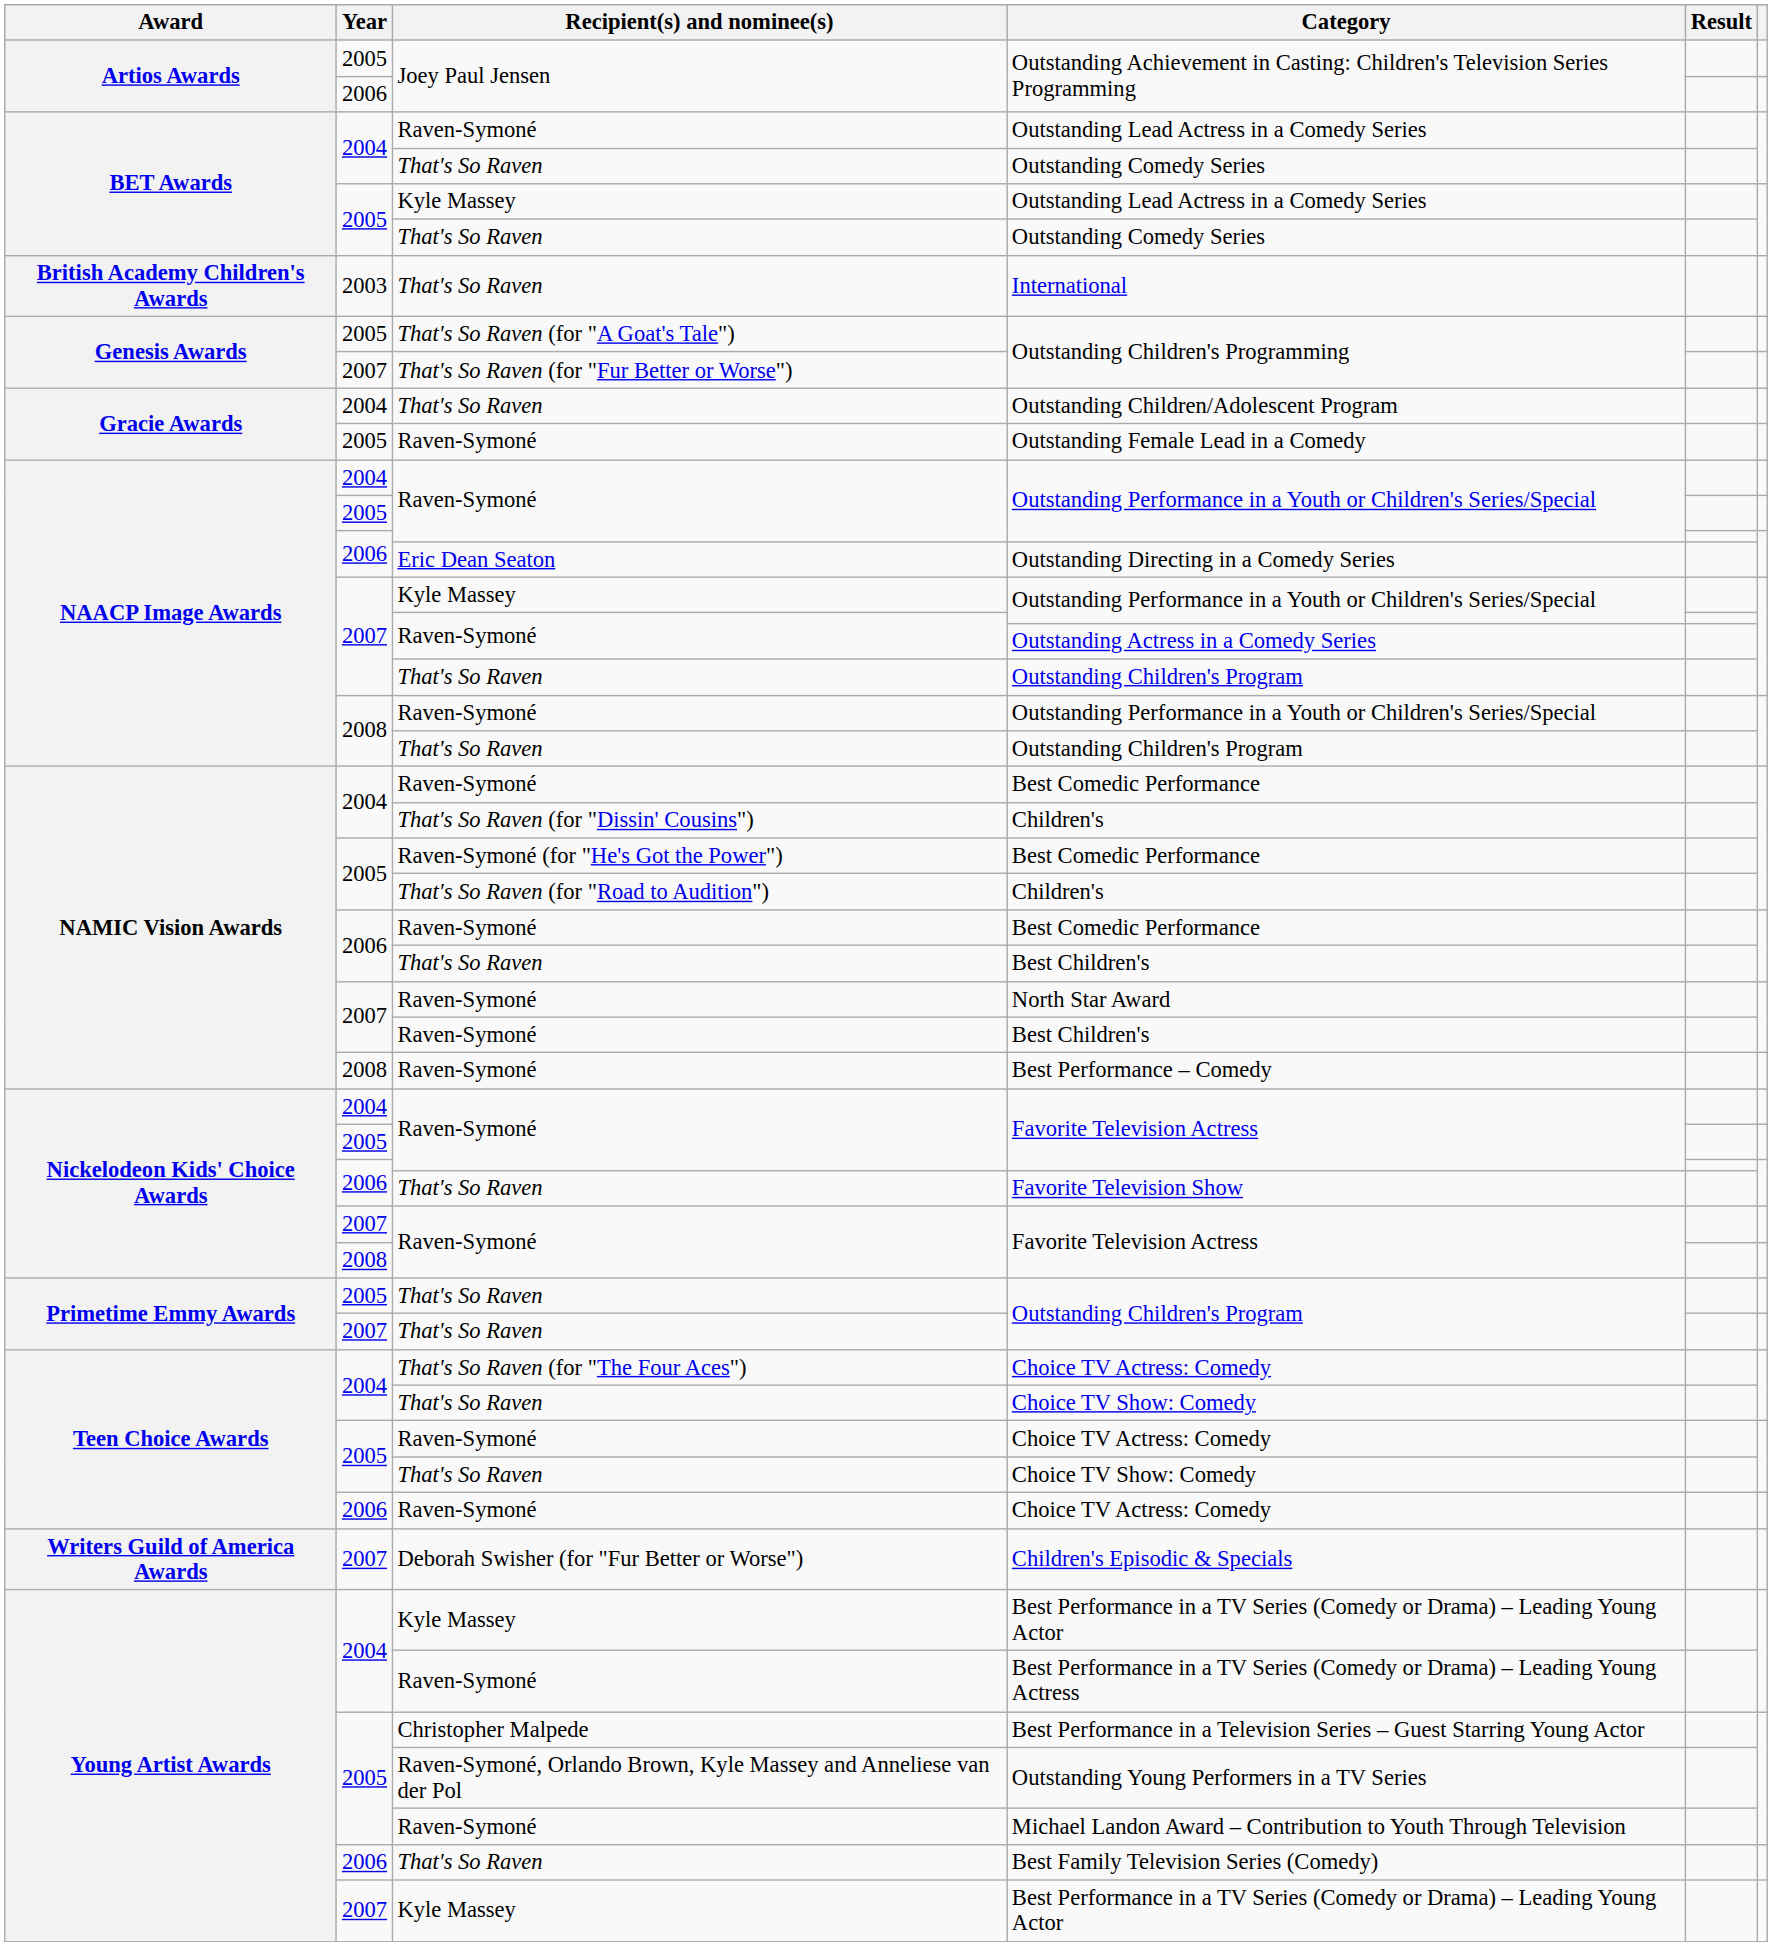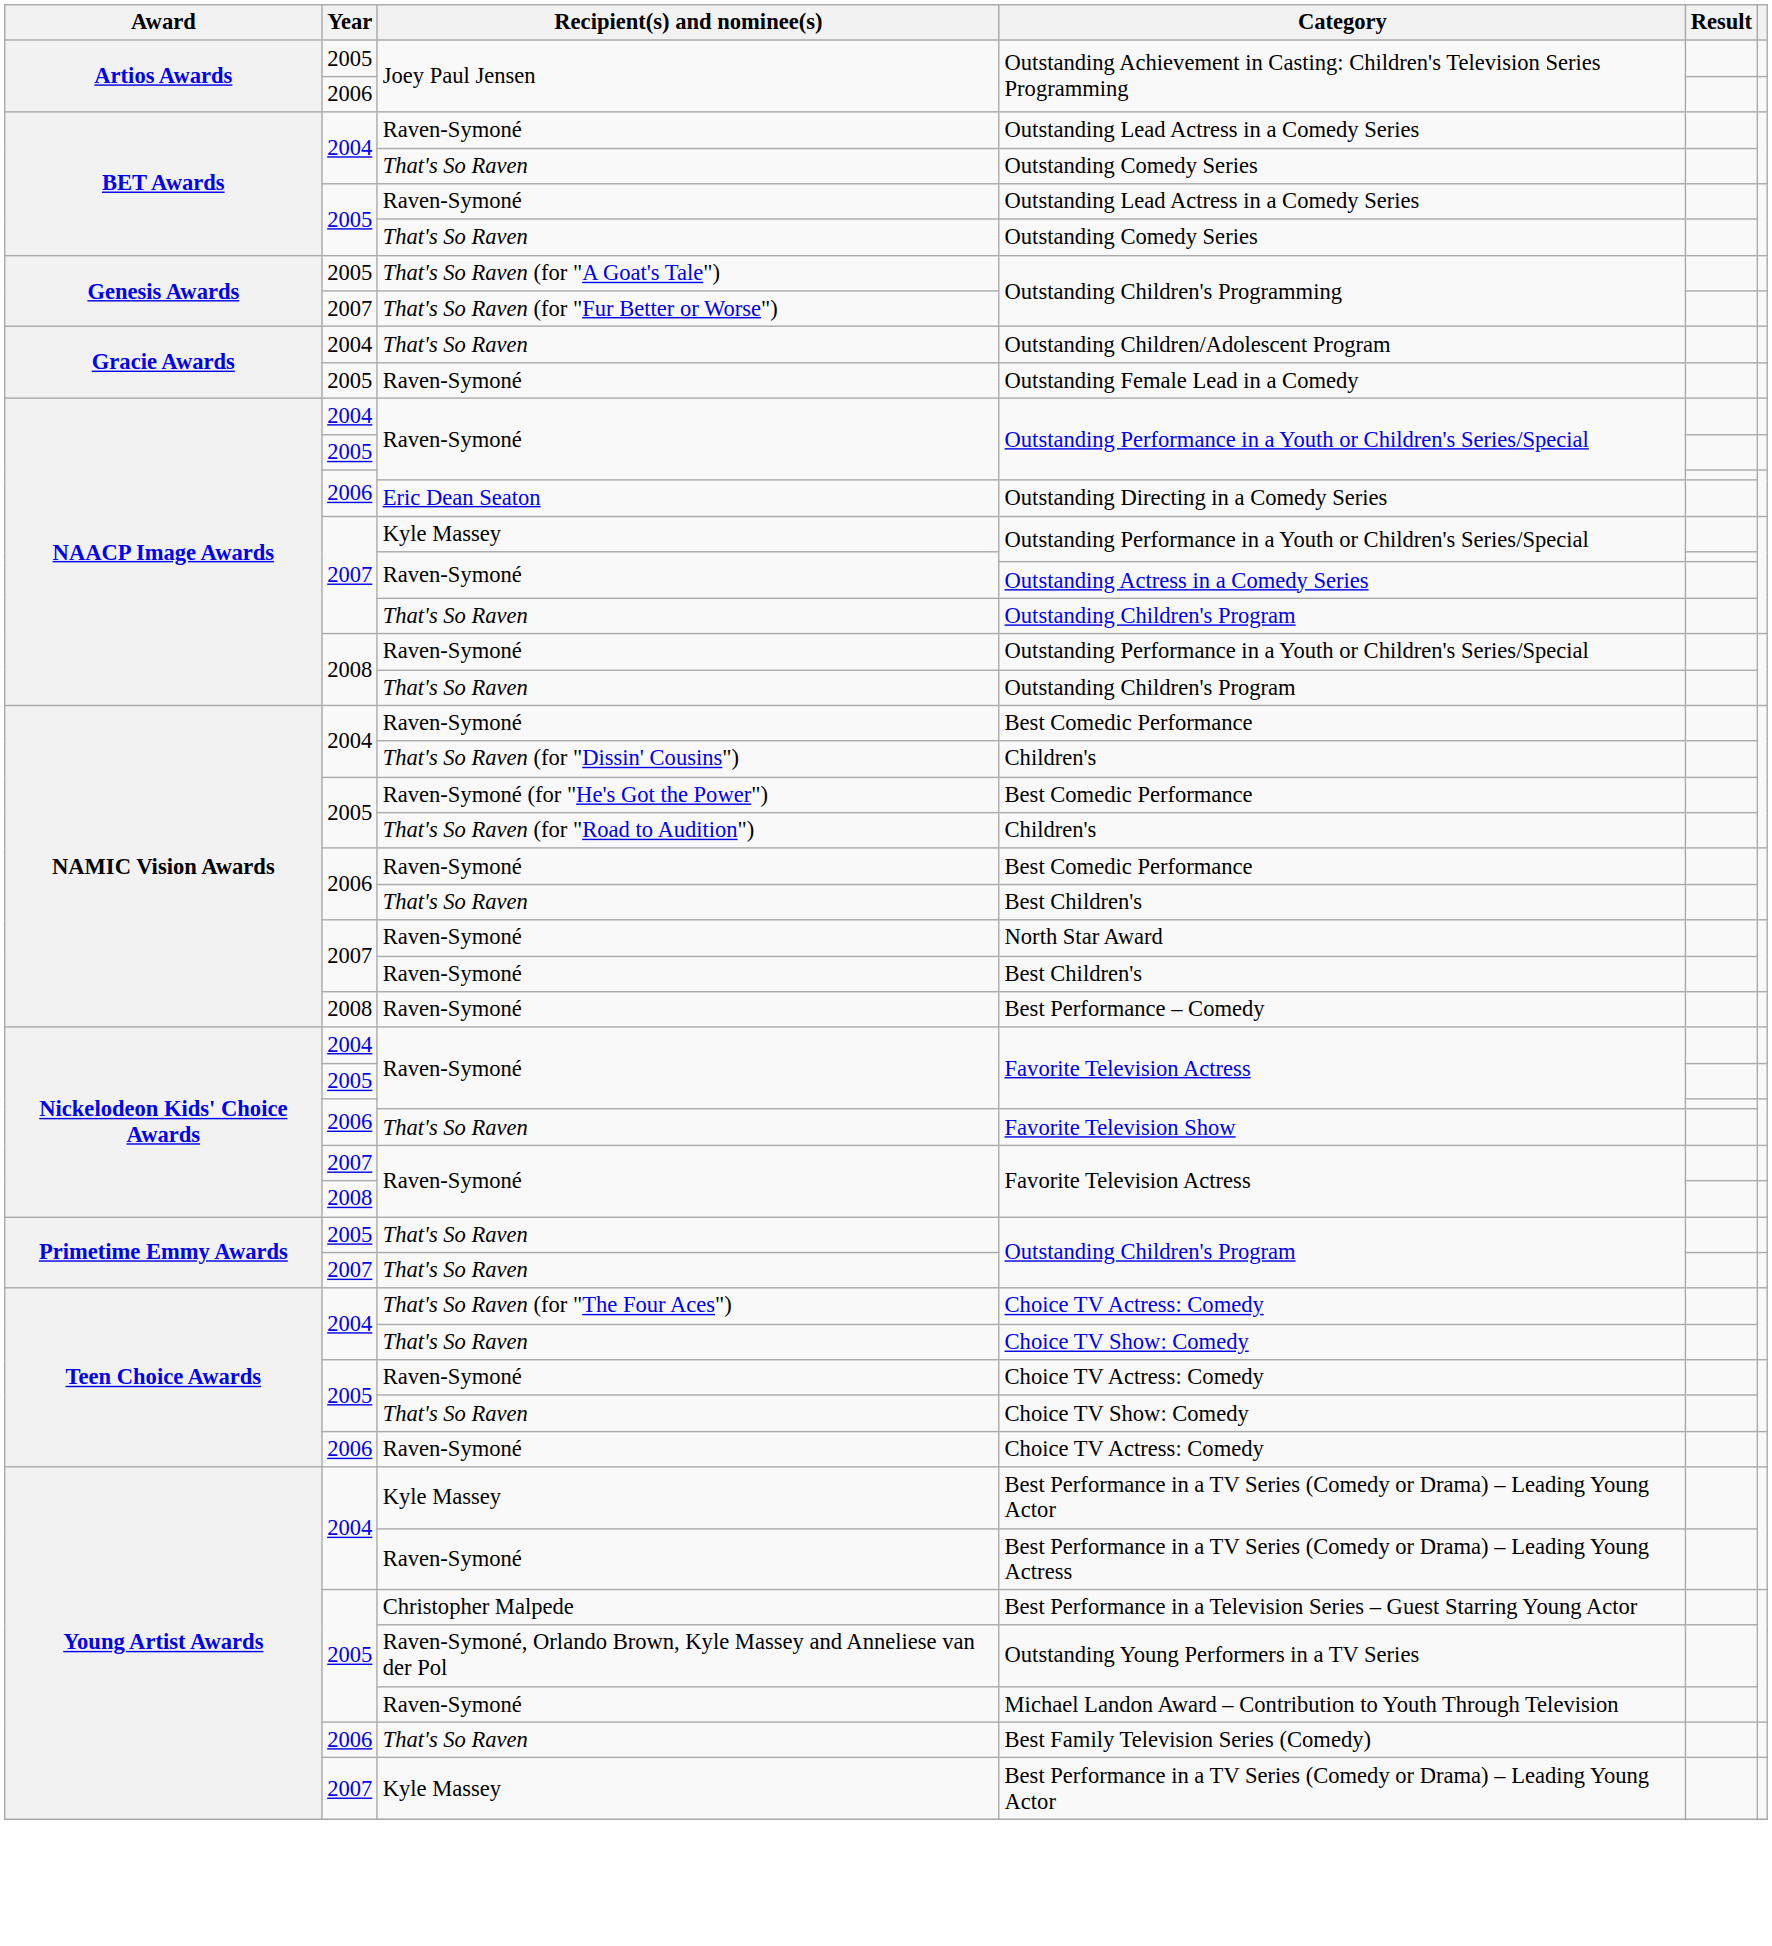2005 / Outstanding Lead Actress in a Comedy Series | Recipient(s) and nominee(s): Kyle Massey -> Raven-Symoné
- row: British Academy Children's Awards | 2003 | That's So Raven | International
- row: Writers Guild of America Awards | 2007 | Deborah Swisher (for "Fur Better or Worse") | Children's Episodic & Specials
